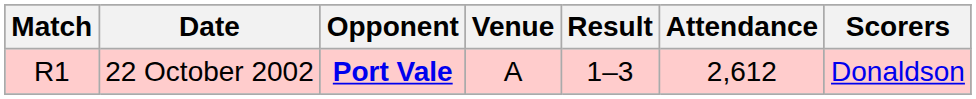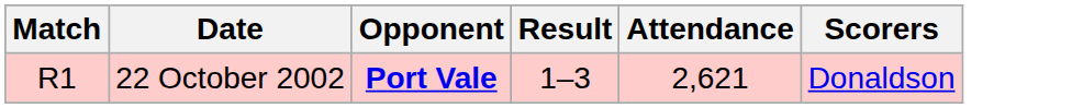- column: Venue | A
22 October 2002 | Attendance: 2,612 -> 2,621
